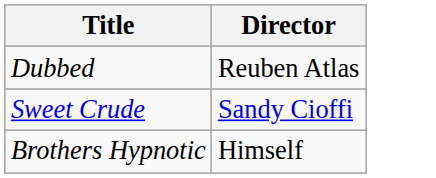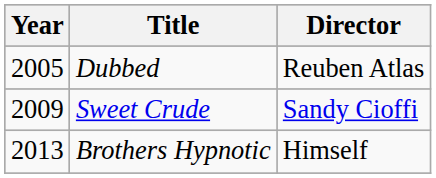+ column: Year | 2005 | 2009 | 2013
